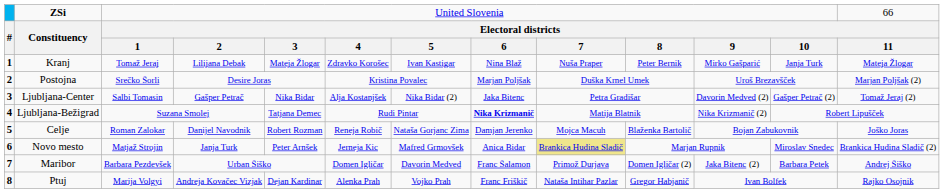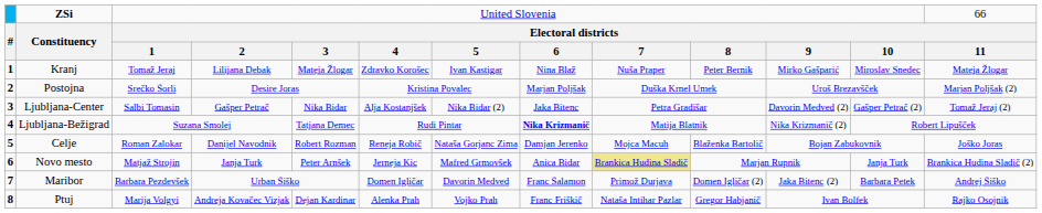Kranj | column 12: Janja Turk -> Miroslav Snedec
Novo mesto | column 12: Miroslav Snedec -> Janja Turk
